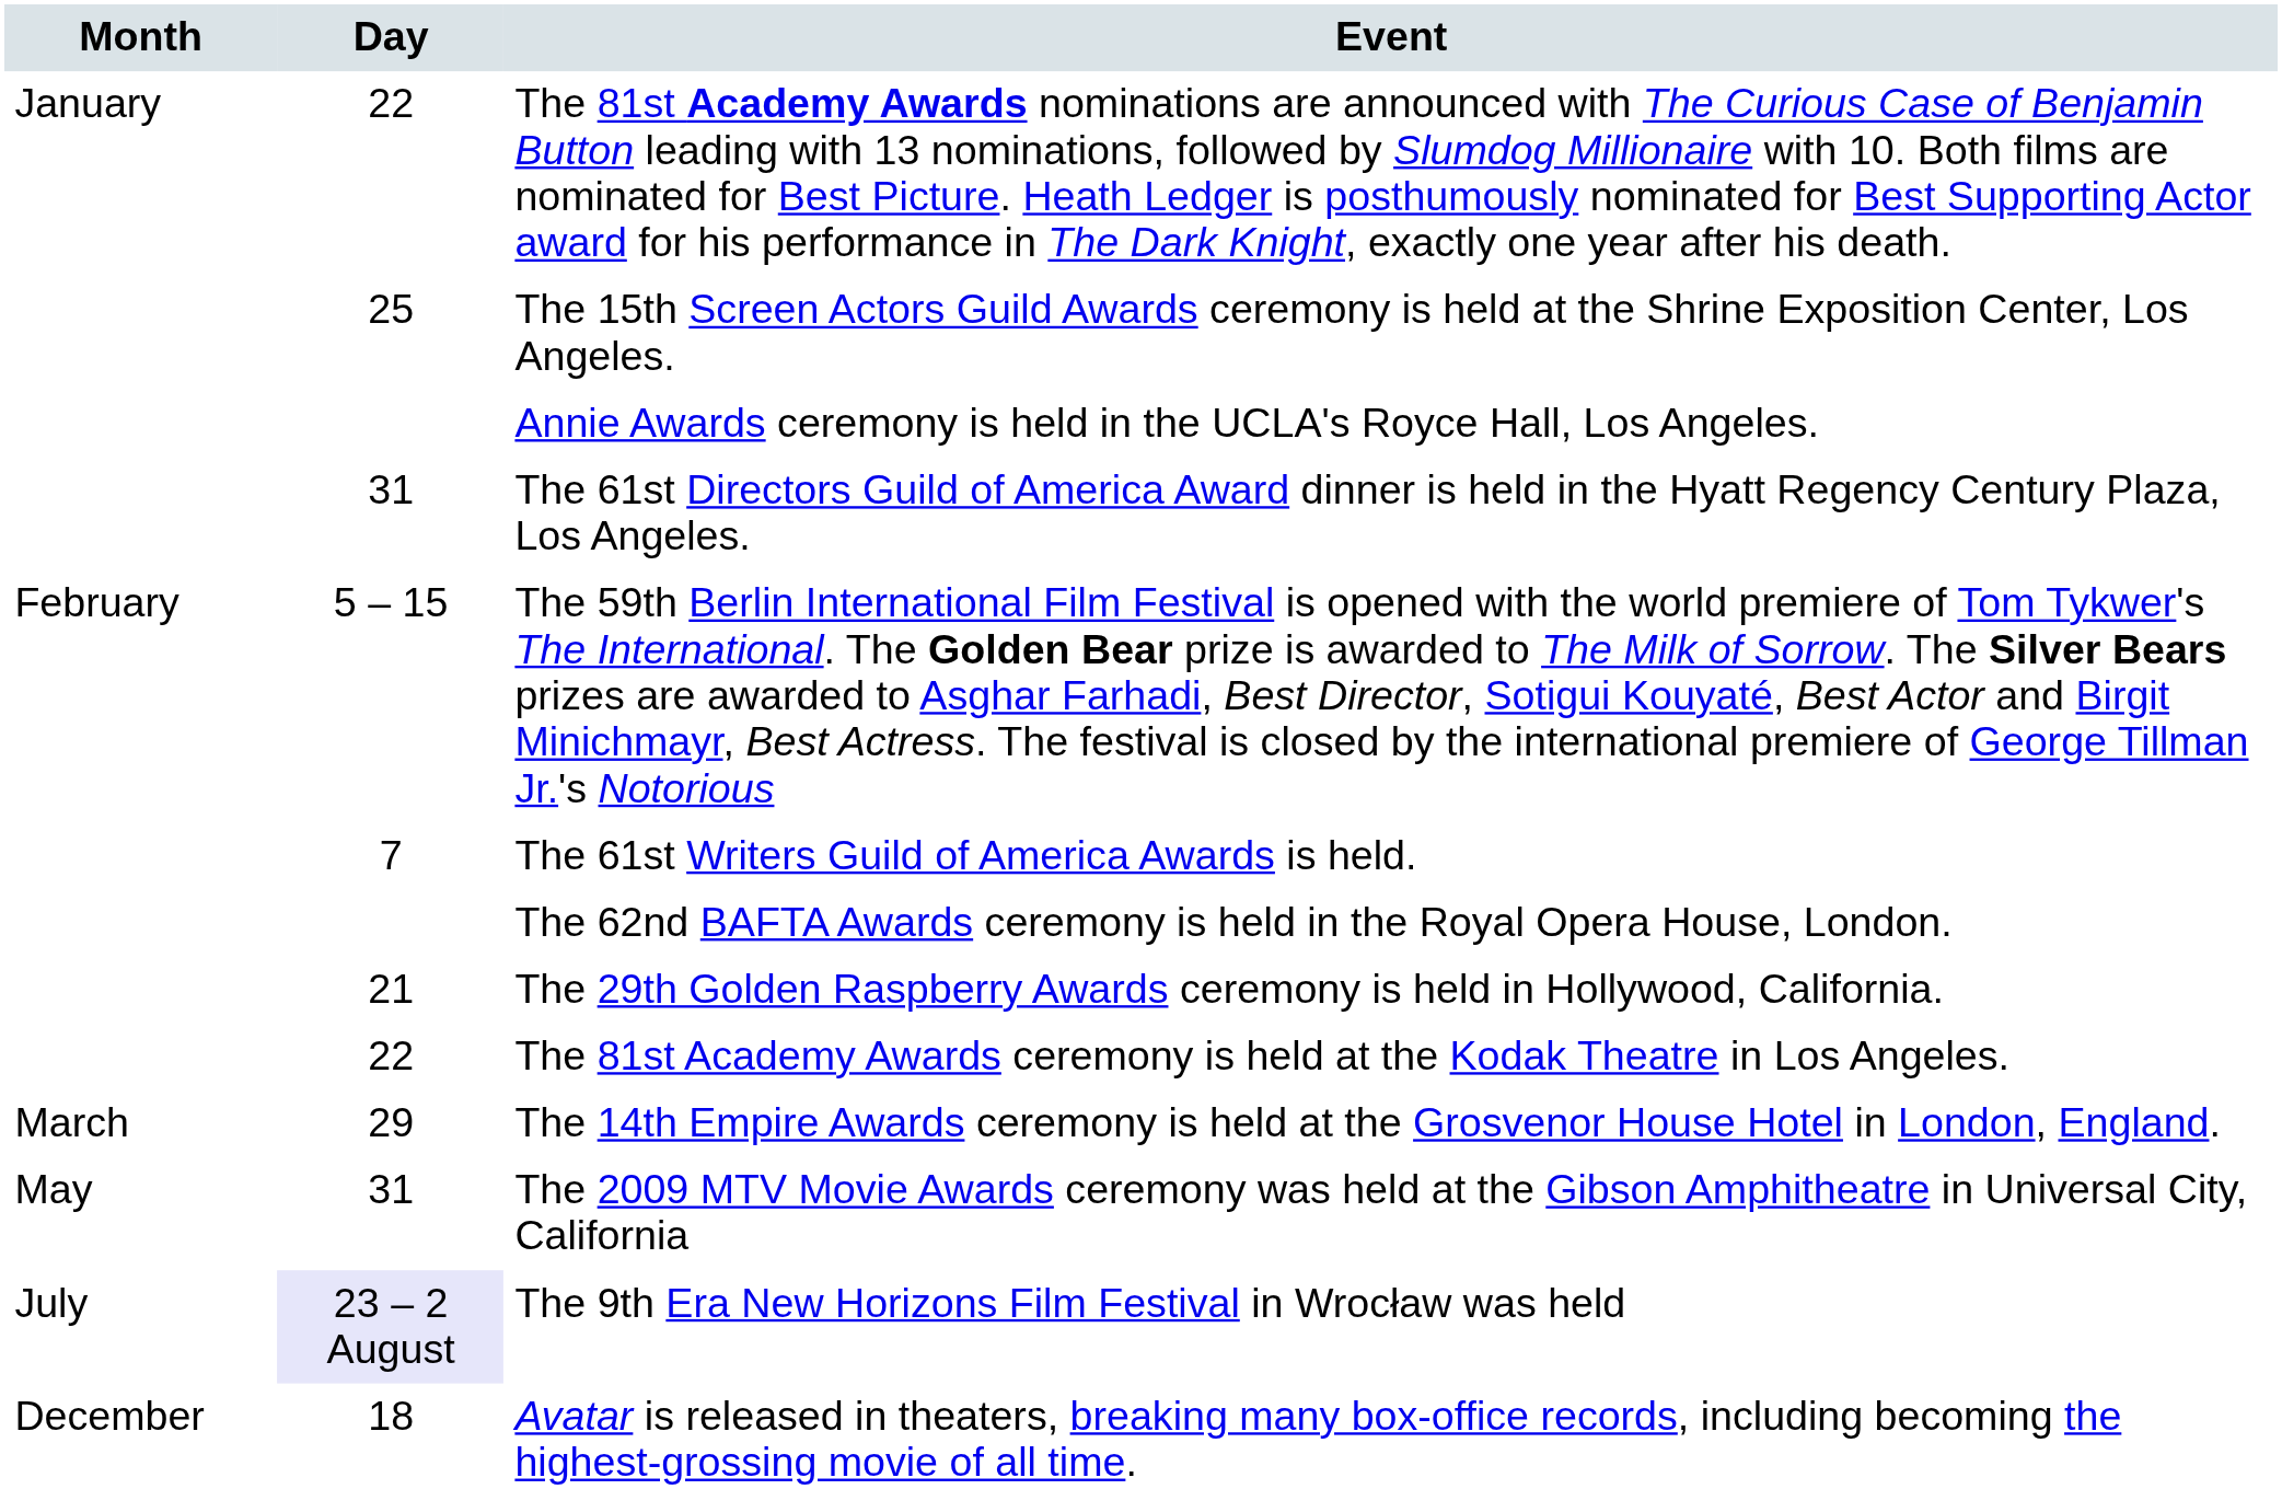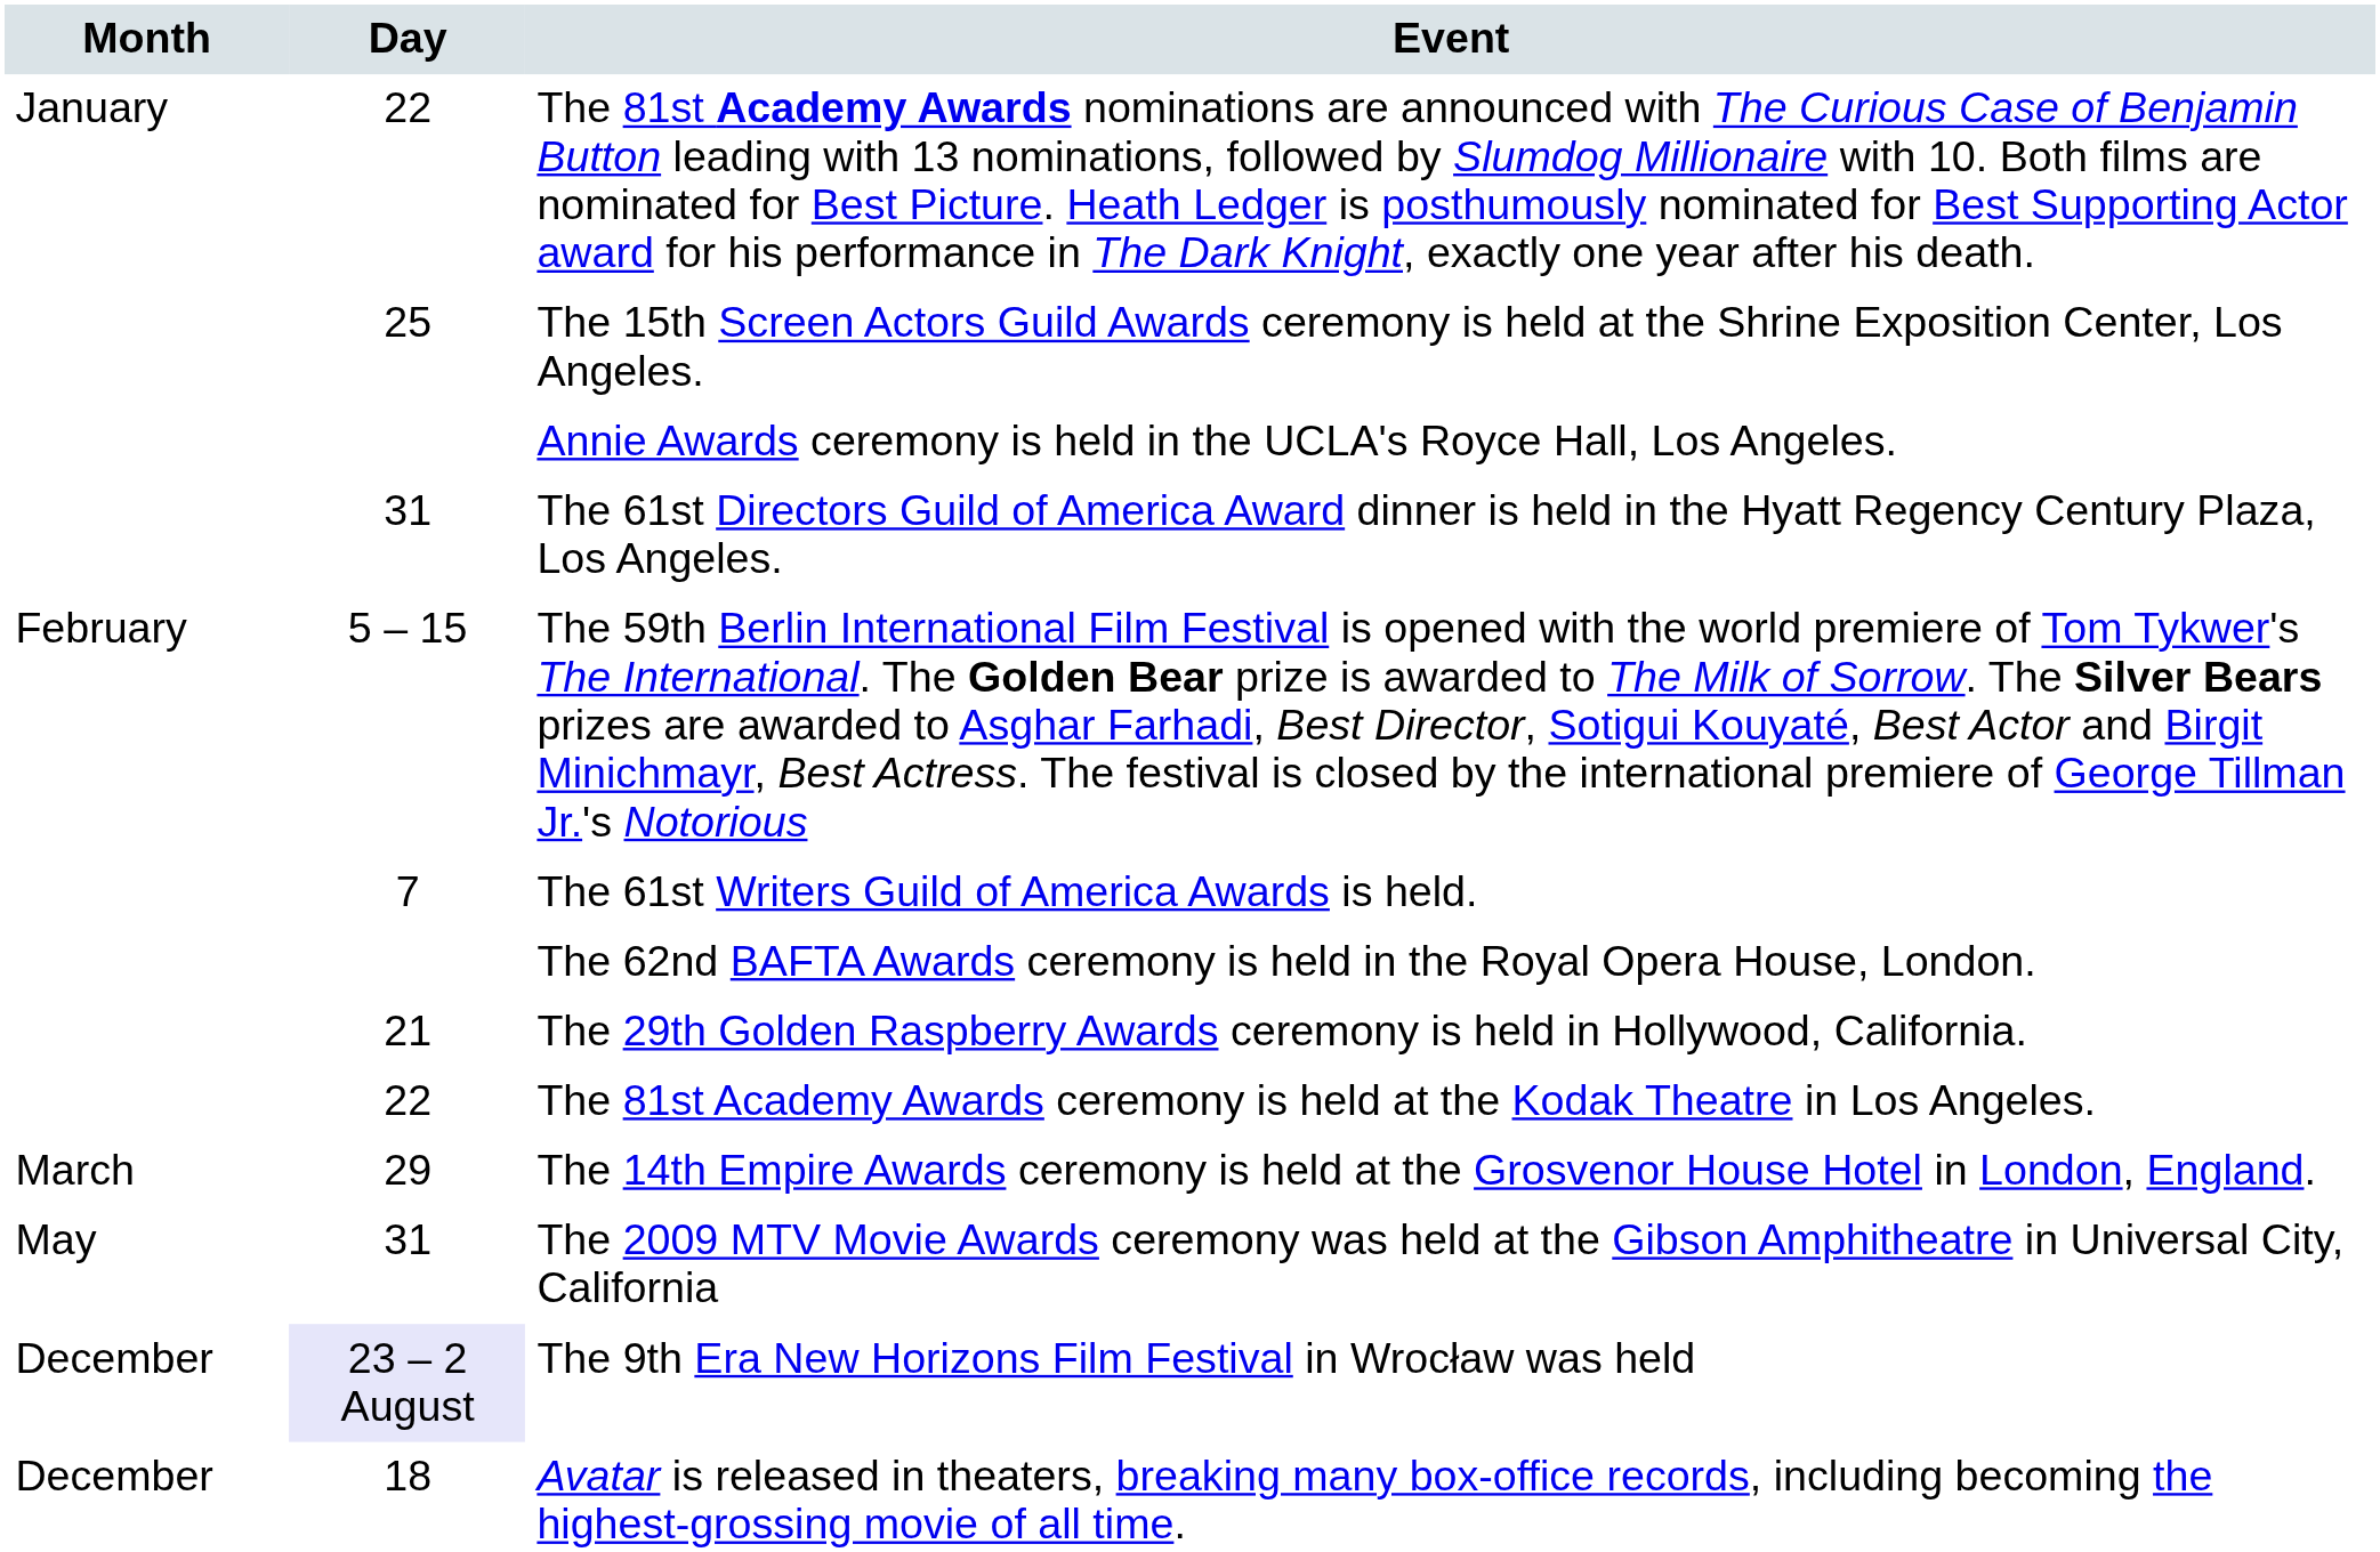The 9th Era New Horizons Film Festival in Wrocław was held | Month: July -> December
